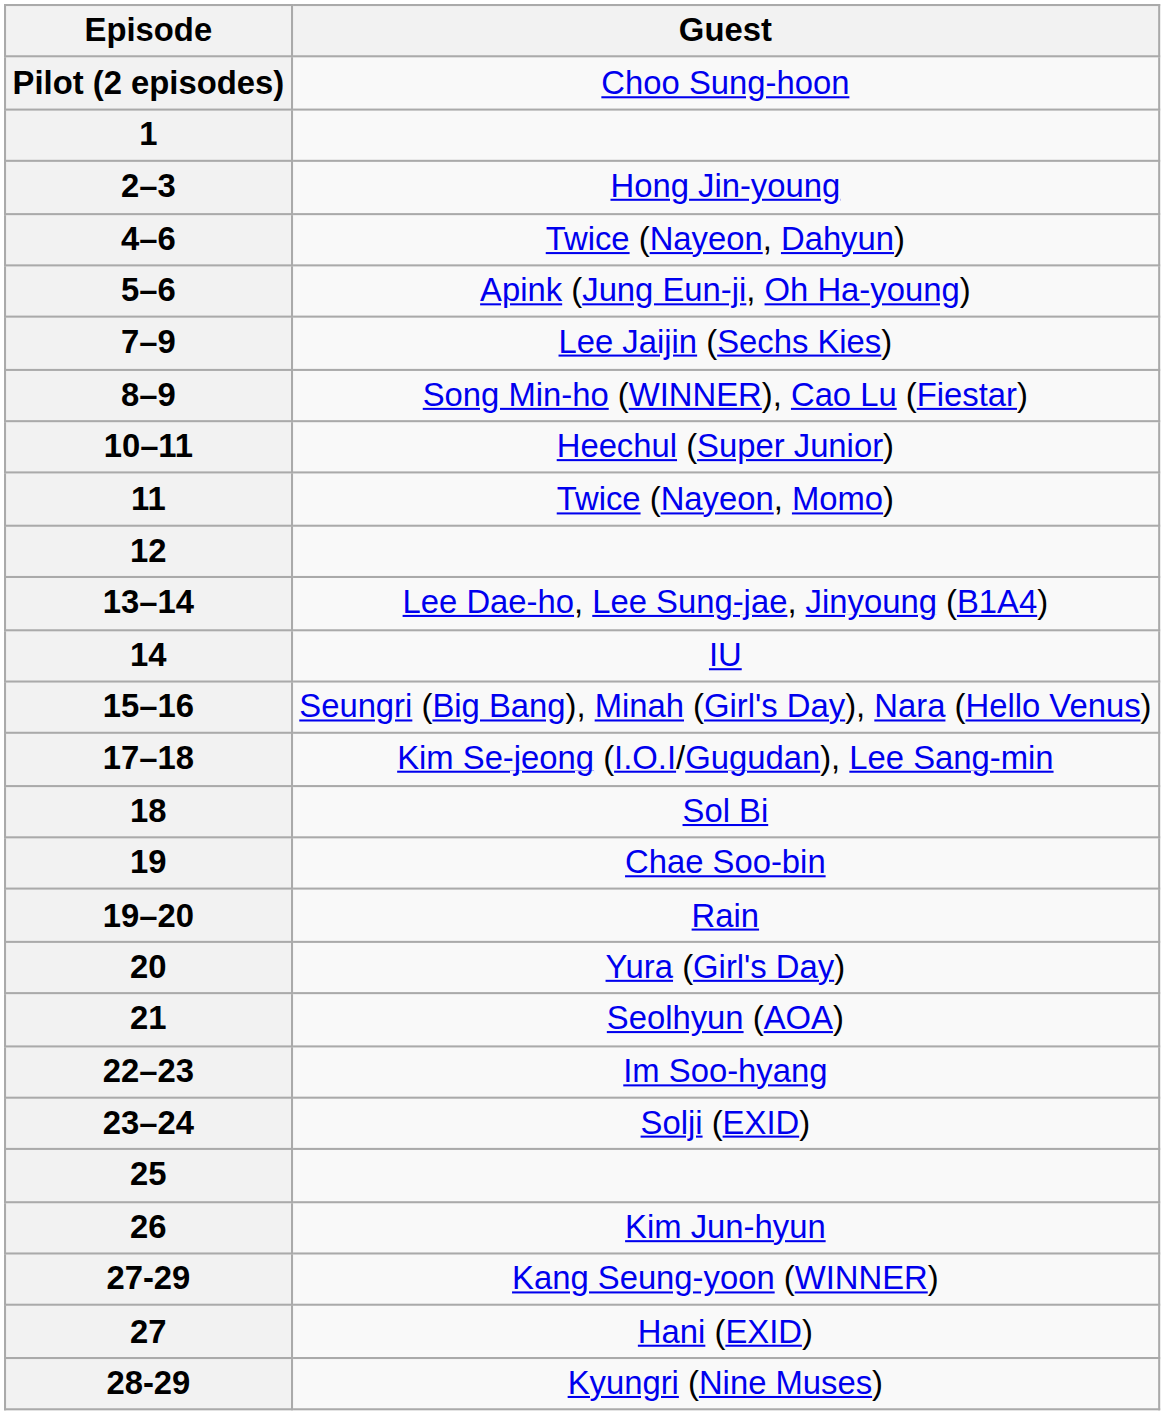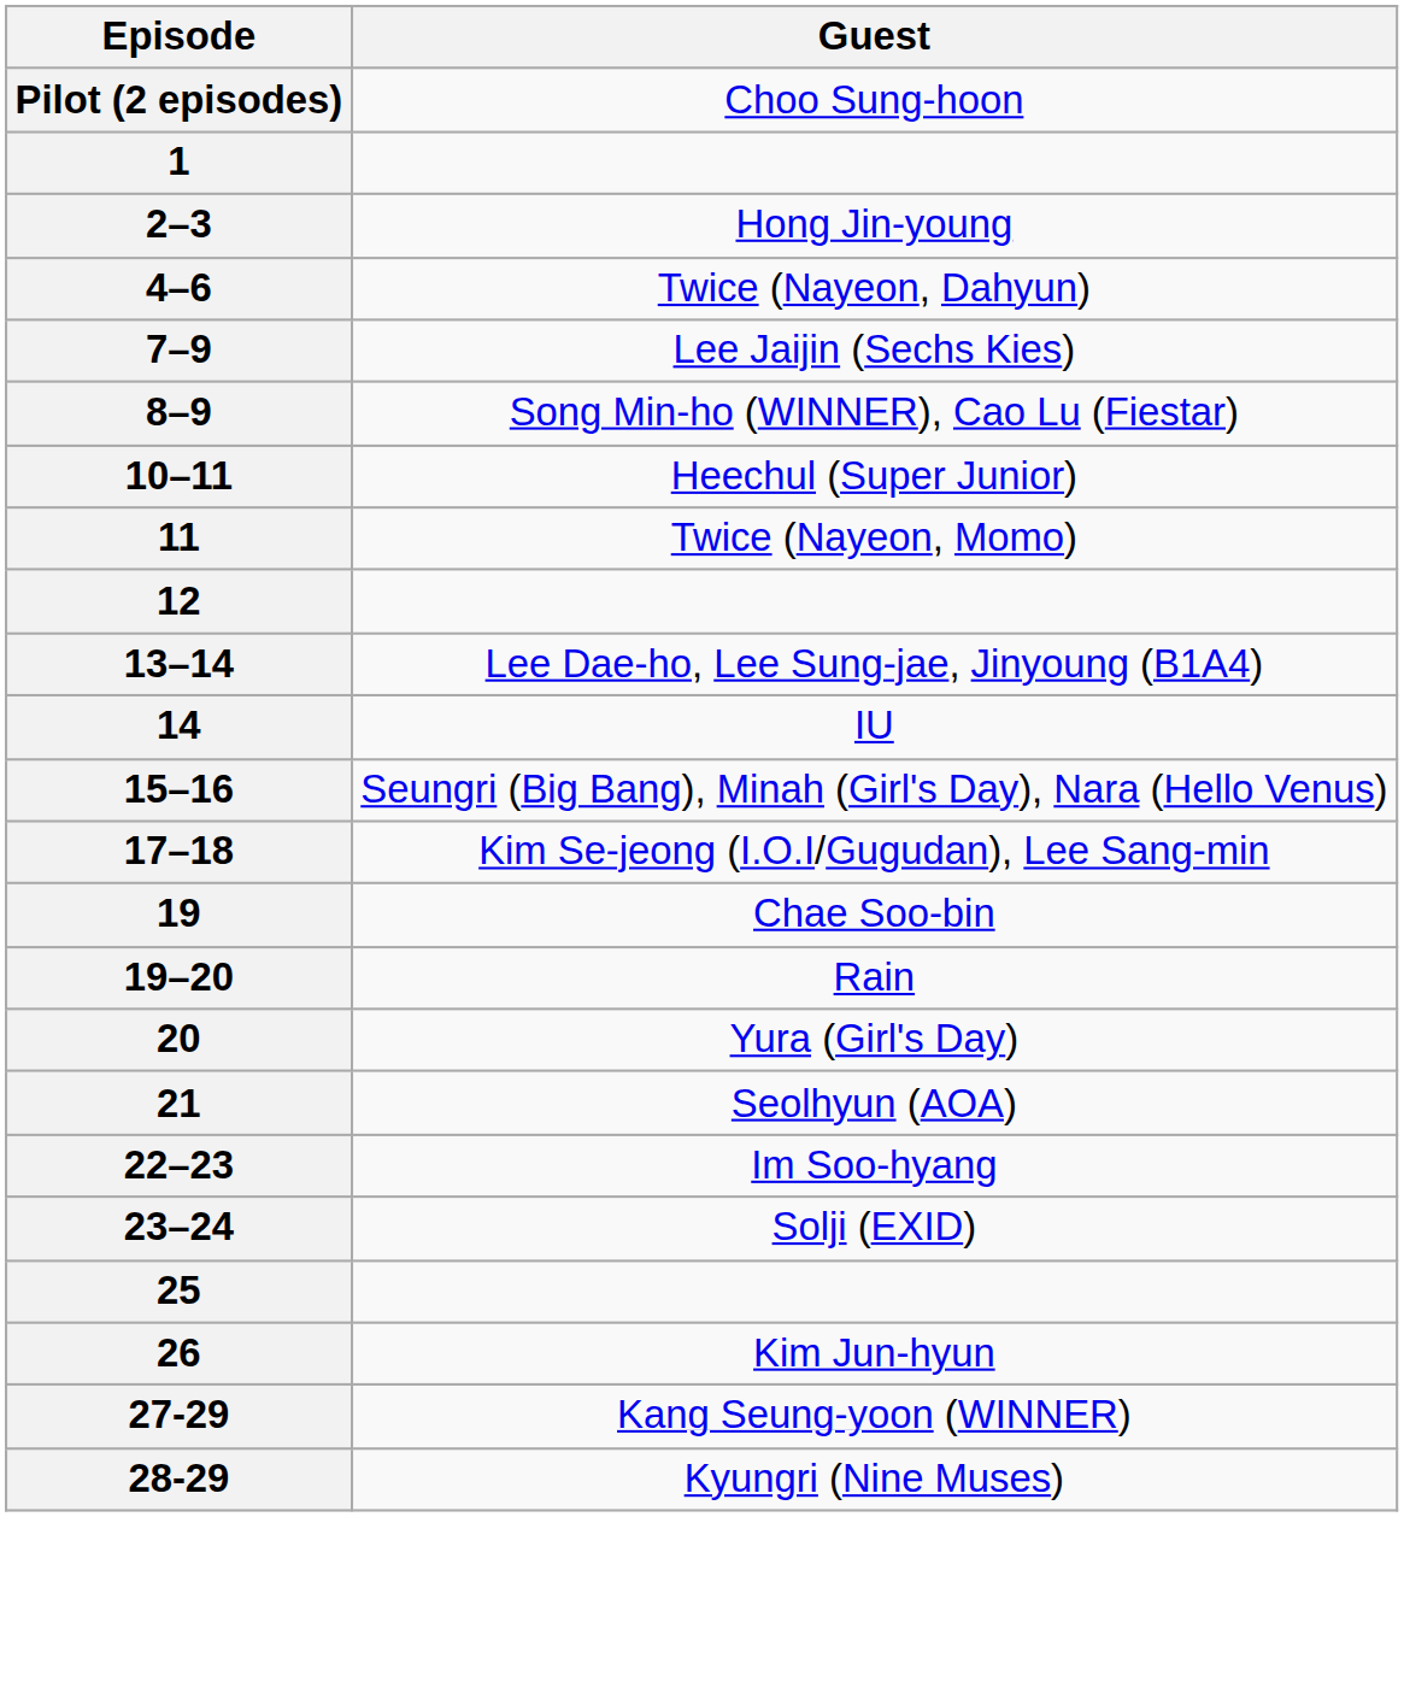- row: 5–6 | Apink (Jung Eun-ji, Oh Ha-young)
- row: 18 | Sol Bi
- row: 27 | Hani (EXID)
